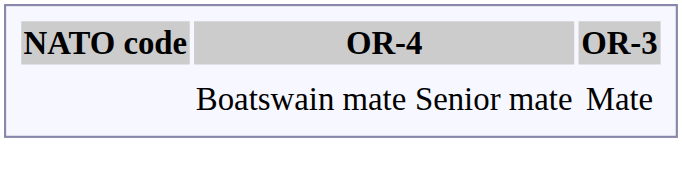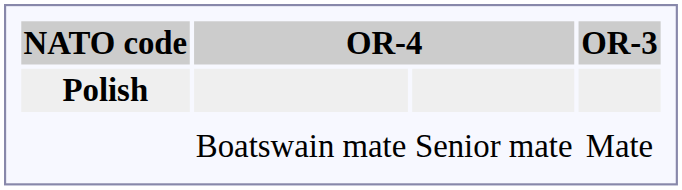+ row: Polish
